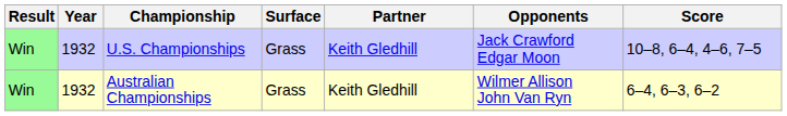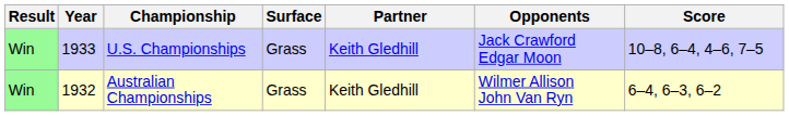U.S. Championships | Year: 1932 -> 1933
